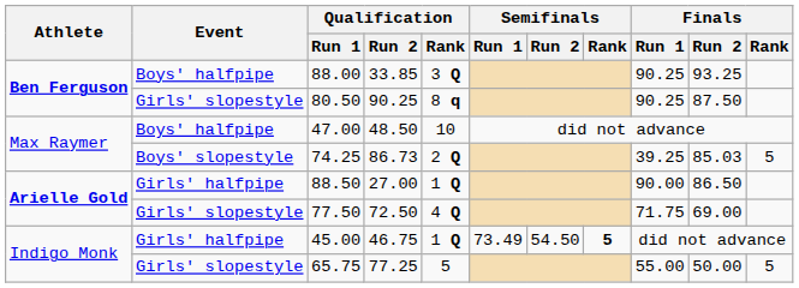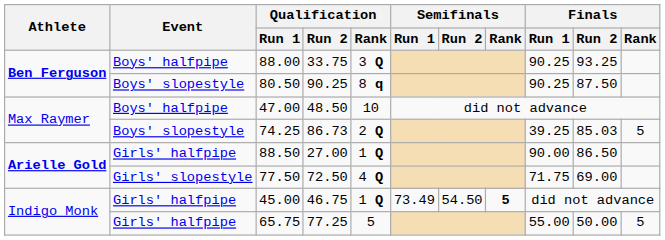88.00 | Qualification / Run 2: 33.85 -> 33.75
80.50 | Event: Girls' slopestyle -> Boys' slopestyle
65.75 | Event: Girls' slopestyle -> Girls' halfpipe
